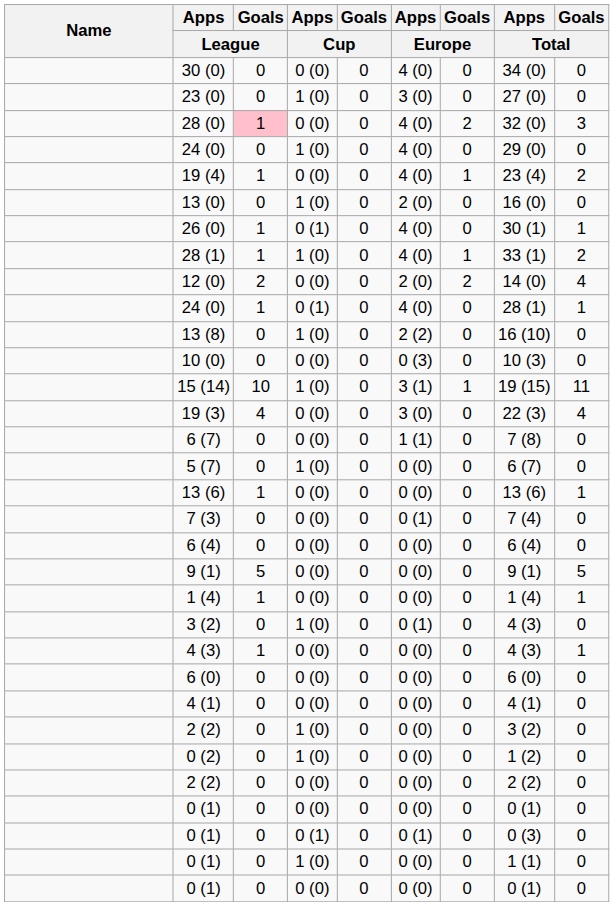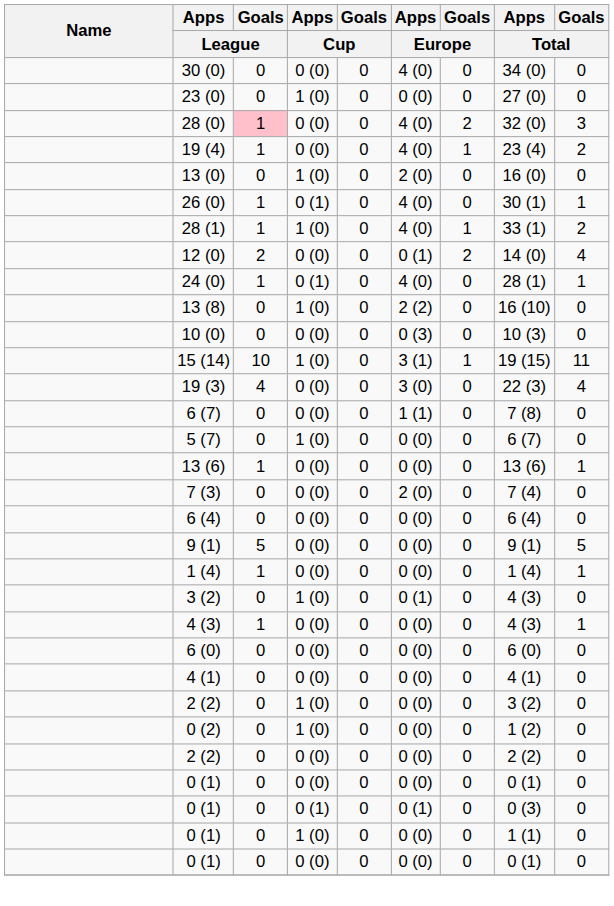23 (0) | Apps / Europe: 3 (0) -> 0 (0)
- row: 24 (0) | 0 | 1 (0) | 0 | 4 (0) | 0 | 29 (0) | 0
12 (0) | Apps / Europe: 2 (0) -> 0 (1)
7 (3) | Apps / Europe: 0 (1) -> 2 (0)
